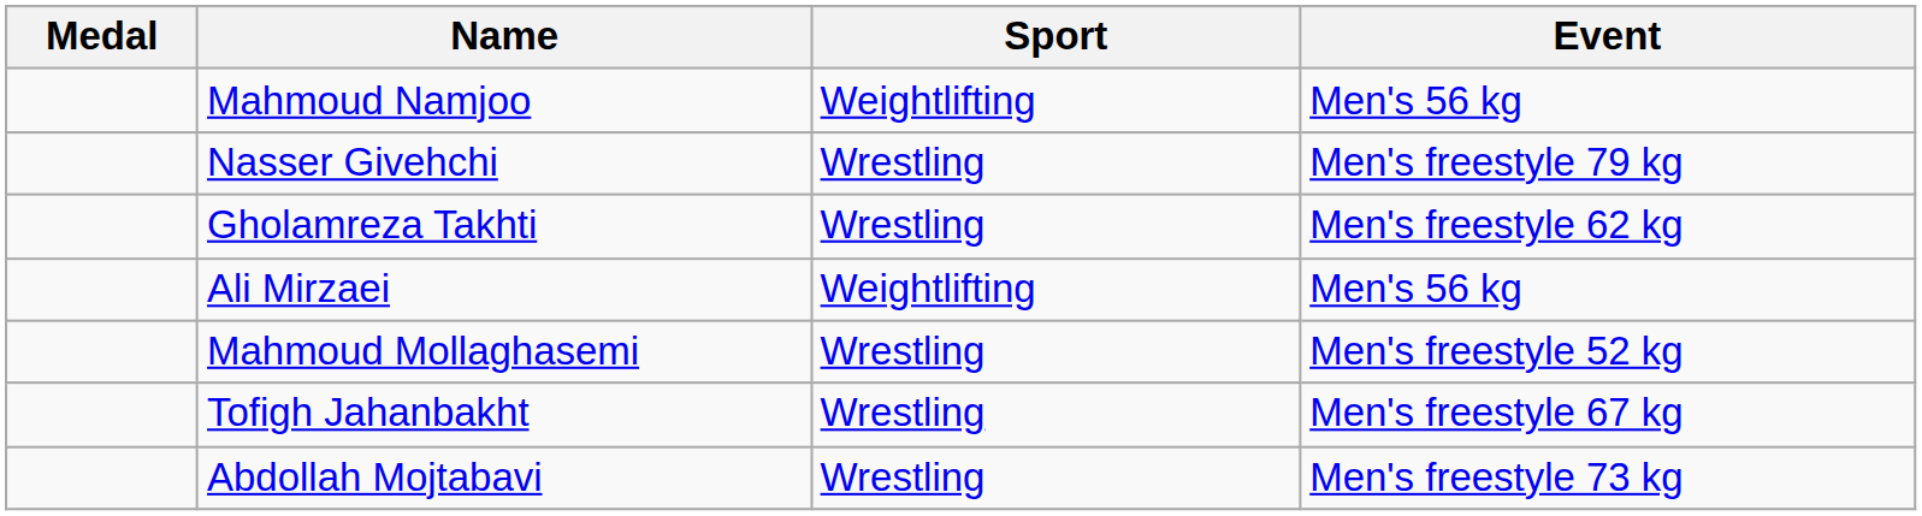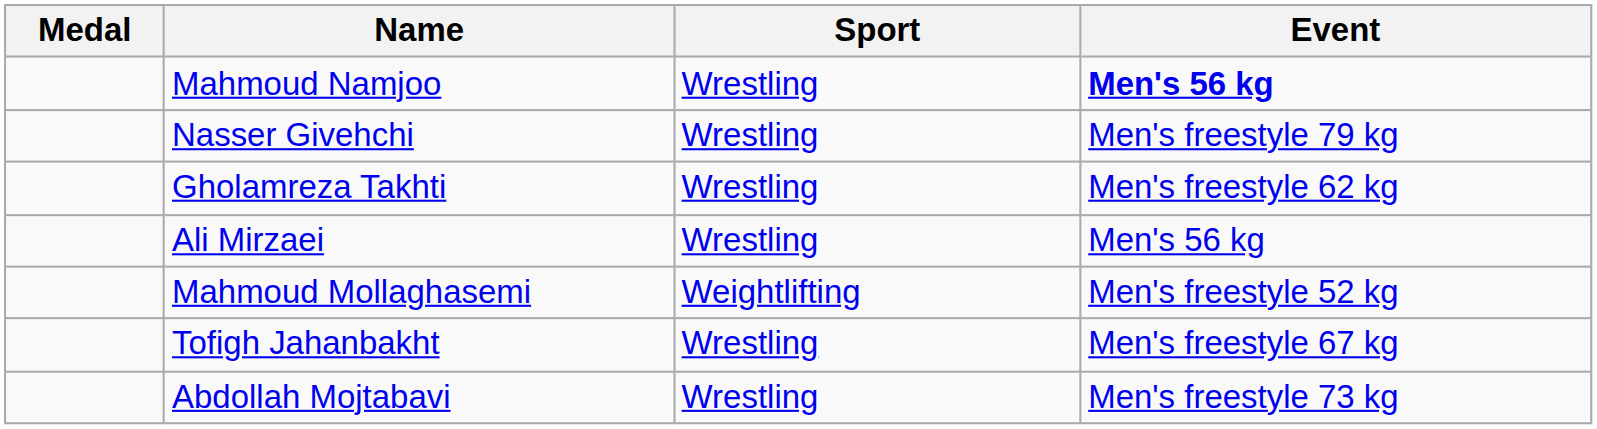Mahmoud Namjoo | Sport: Weightlifting -> Wrestling
Mahmoud Namjoo | Event: normal -> bold
Ali Mirzaei | Sport: Weightlifting -> Wrestling
Mahmoud Mollaghasemi | Sport: Wrestling -> Weightlifting
